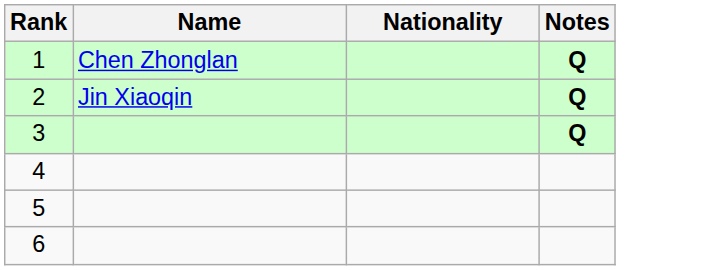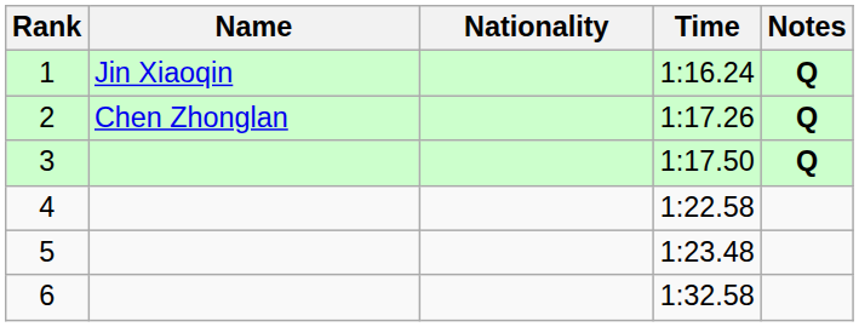+ column: Time | 1:16.24 | 1:17.26 | 1:17.50 | 1:22.58 | 1:23.48 | 1:32.58
1 | Name: Chen Zhonglan -> Jin Xiaoqin
2 | Name: Jin Xiaoqin -> Chen Zhonglan
